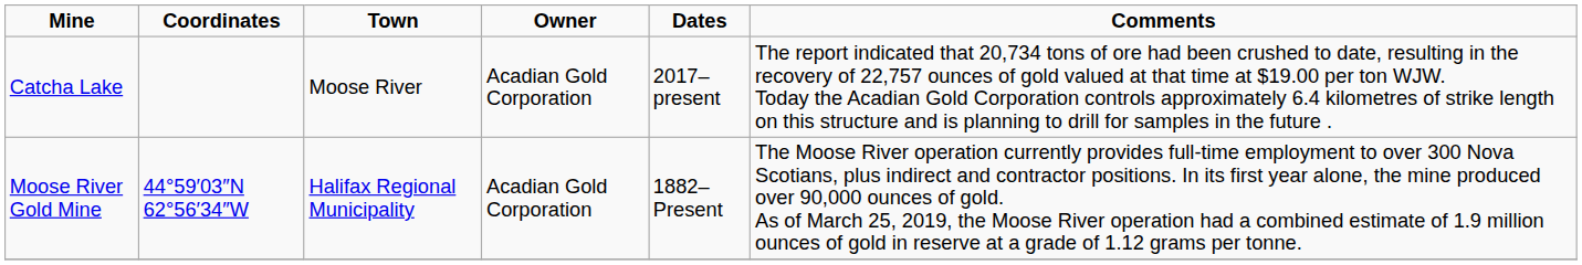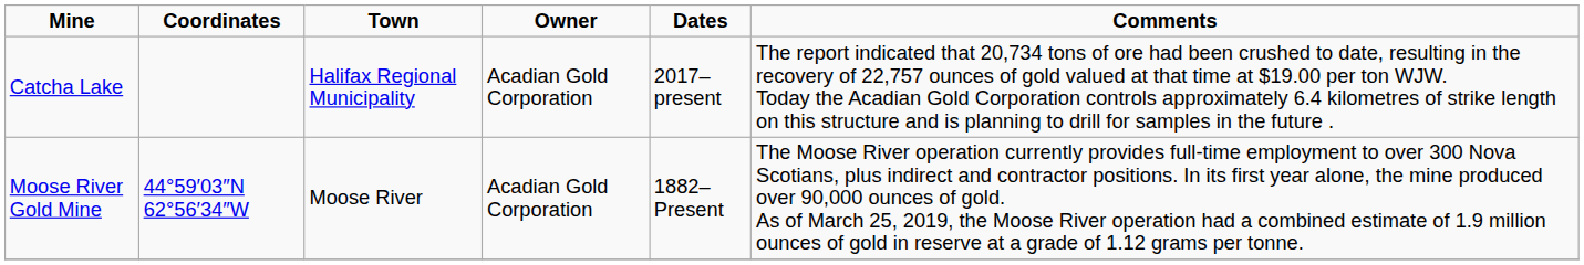Catcha Lake | Town: Moose River -> Halifax Regional Municipality
Moose River Gold Mine | Town: Halifax Regional Municipality -> Moose River
